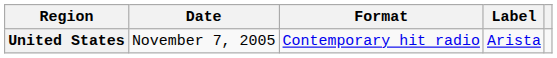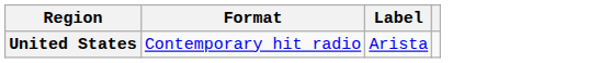- column: Date | November 7, 2005
